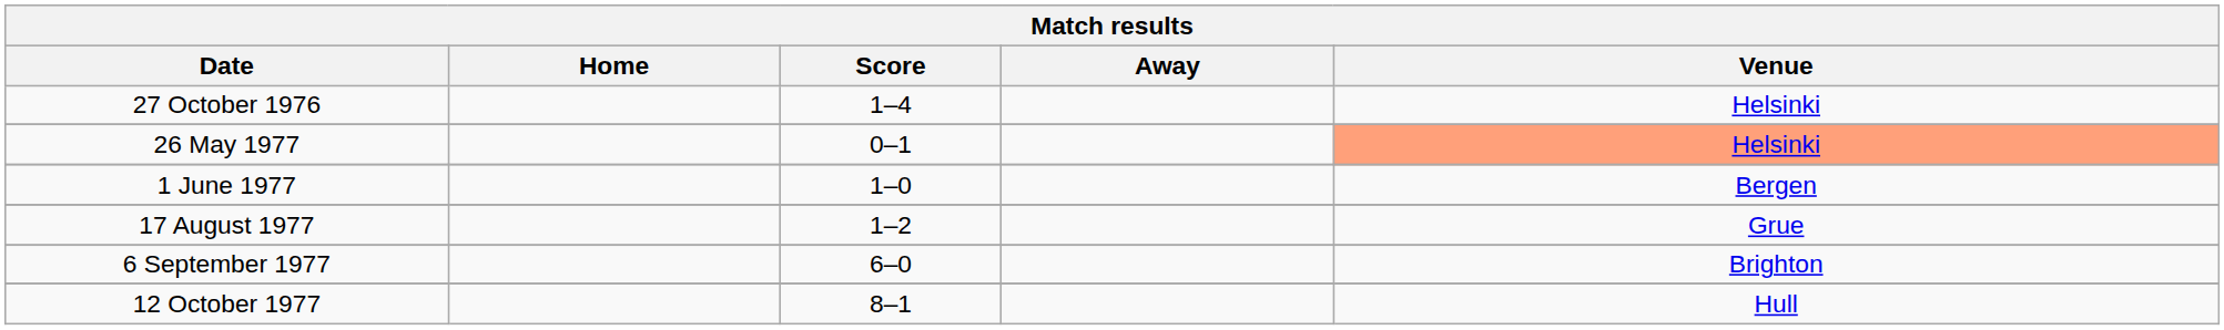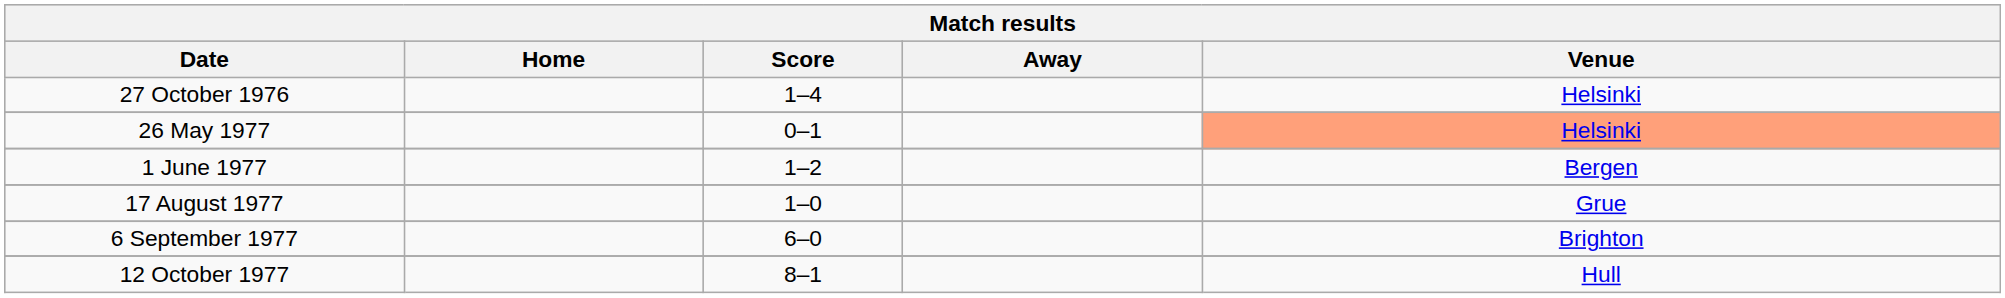1 June 1977 | Score: 1–0 -> 1–2
17 August 1977 | Score: 1–2 -> 1–0
